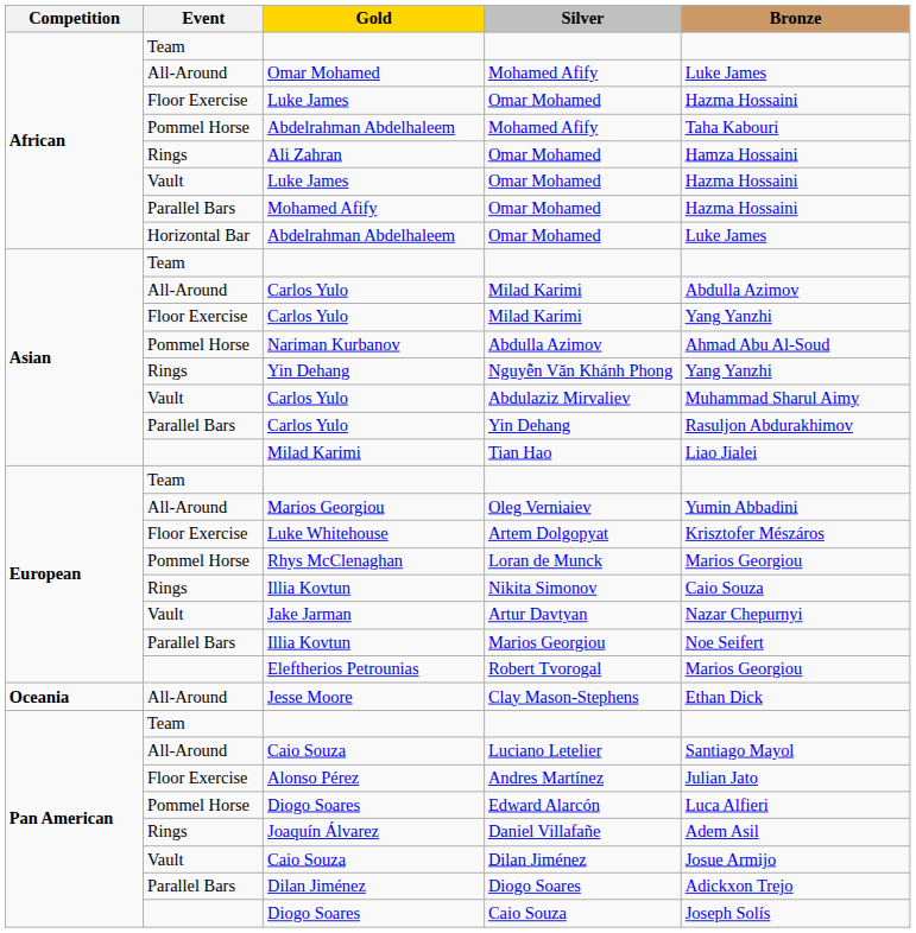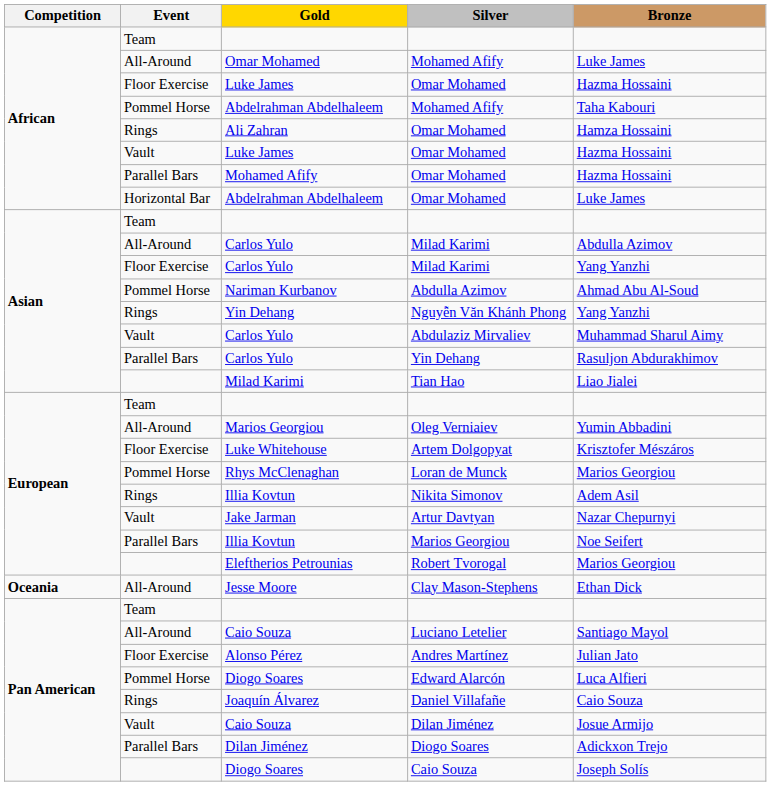Nikita Simonov | Bronze: Caio Souza -> Adem Asil
Daniel Villafañe | Bronze: Adem Asil -> Caio Souza
